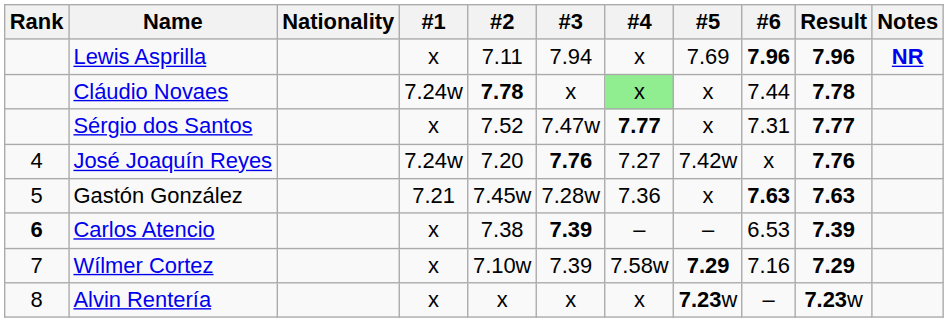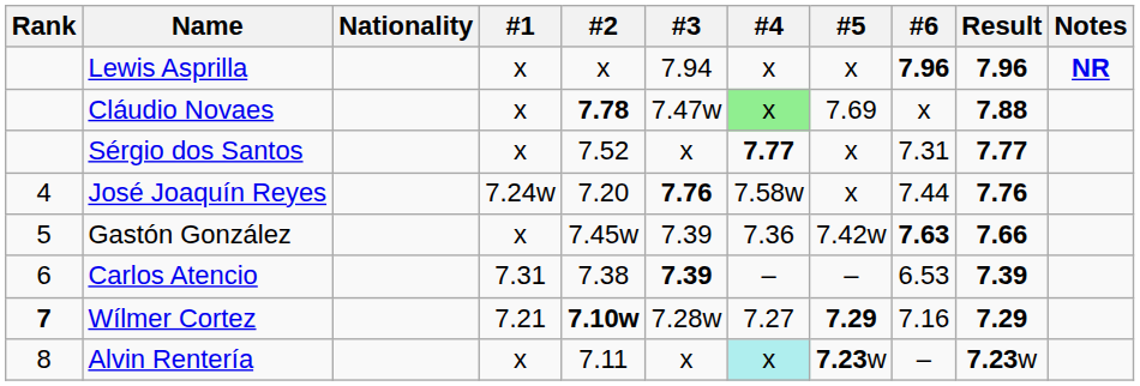Lewis Asprilla | #2: 7.11 -> x
Lewis Asprilla | #5: 7.69 -> x
Cláudio Novaes | #1: 7.24w -> x
Cláudio Novaes | #3: x -> 7.47w
Cláudio Novaes | #5: x -> 7.69
Cláudio Novaes | #6: 7.44 -> x
Cláudio Novaes | Result: 7.78 -> 7.88
Sérgio dos Santos | #3: 7.47w -> x
José Joaquín Reyes | #4: 7.27 -> 7.58w
José Joaquín Reyes | #5: 7.42w -> x
José Joaquín Reyes | #6: x -> 7.44
Gastón González | #1: 7.21 -> x
Gastón González | #3: 7.28w -> 7.39
Gastón González | #5: x -> 7.42w
Gastón González | Result: 7.63 -> 7.66
Carlos Atencio | Rank: bold -> normal
Carlos Atencio | #1: x -> 7.31
Wílmer Cortez | Rank: normal -> bold
Wílmer Cortez | #1: x -> 7.21
Wílmer Cortez | #2: normal -> bold
Wílmer Cortez | #3: 7.39 -> 7.28w
Wílmer Cortez | #4: 7.58w -> 7.27
Alvin Rentería | #2: x -> 7.11
Alvin Rentería | #4: no background -> paleturquoise background
